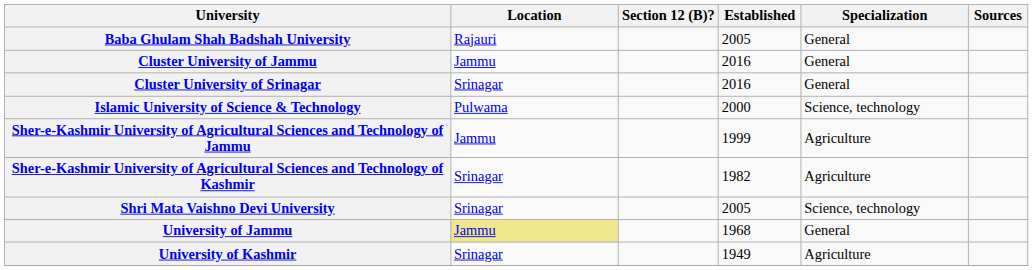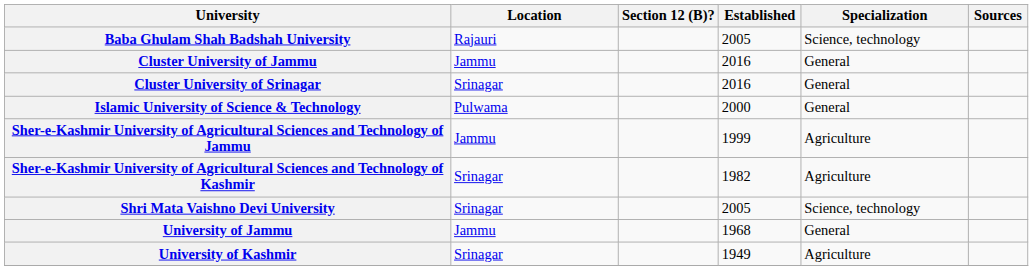Baba Ghulam Shah Badshah University | Specialization: General -> Science, technology
Islamic University of Science & Technology | Specialization: Science, technology -> General
University of Jammu | Location: khaki background -> no background
